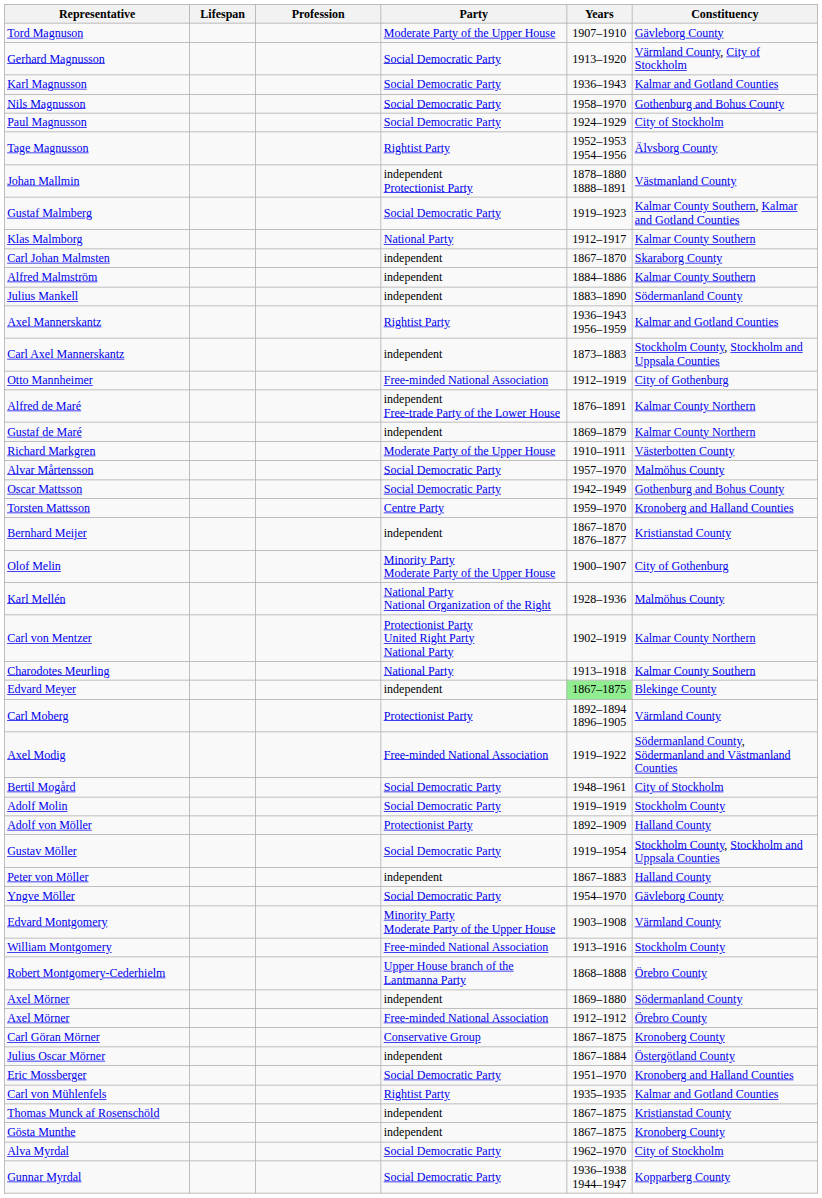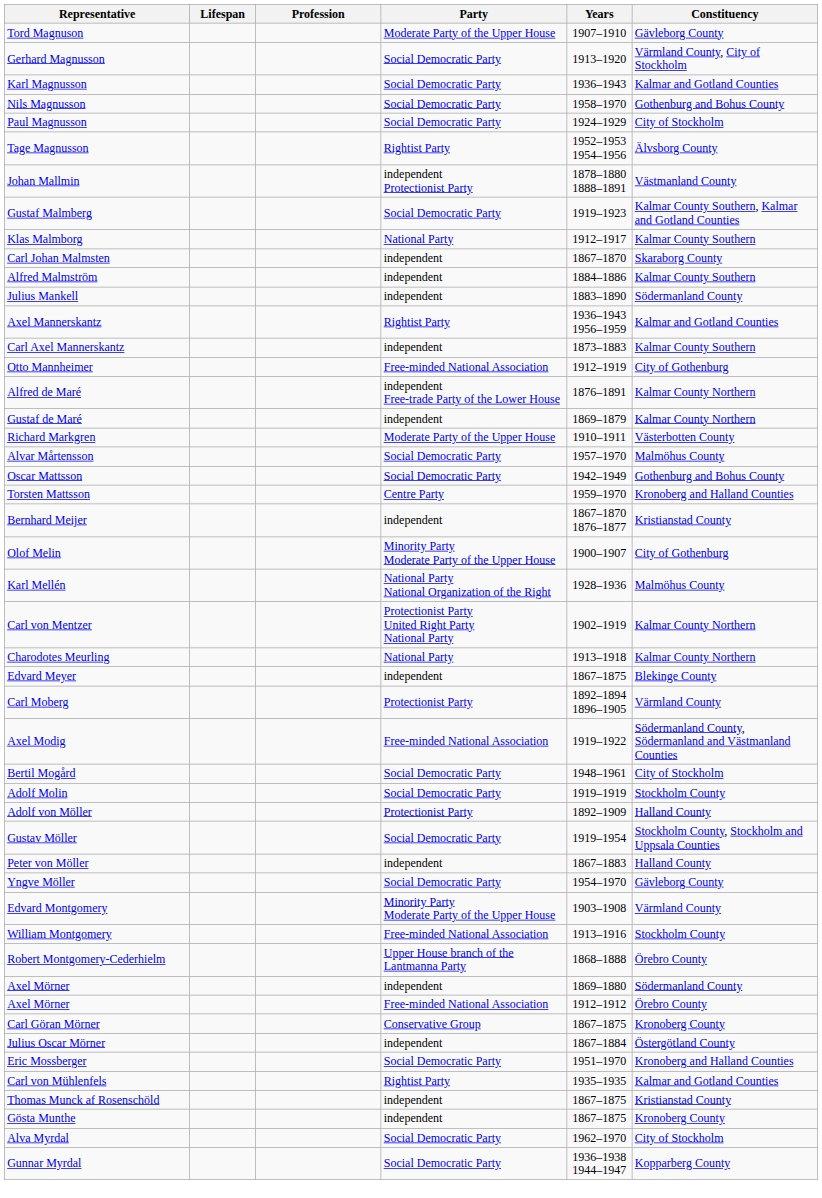Carl Axel Mannerskantz | Constituency: Stockholm County, Stockholm and Uppsala Counties -> Kalmar County Southern
Charodotes Meurling | Constituency: Kalmar County Southern -> Kalmar County Northern
Edvard Meyer | Years: lightgreen background -> no background
